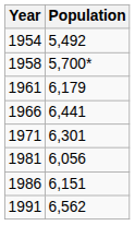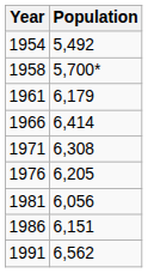1966 | Population: 6,441 -> 6,414
1971 | Population: 6,301 -> 6,308
+ row: 1976 | 6,205
